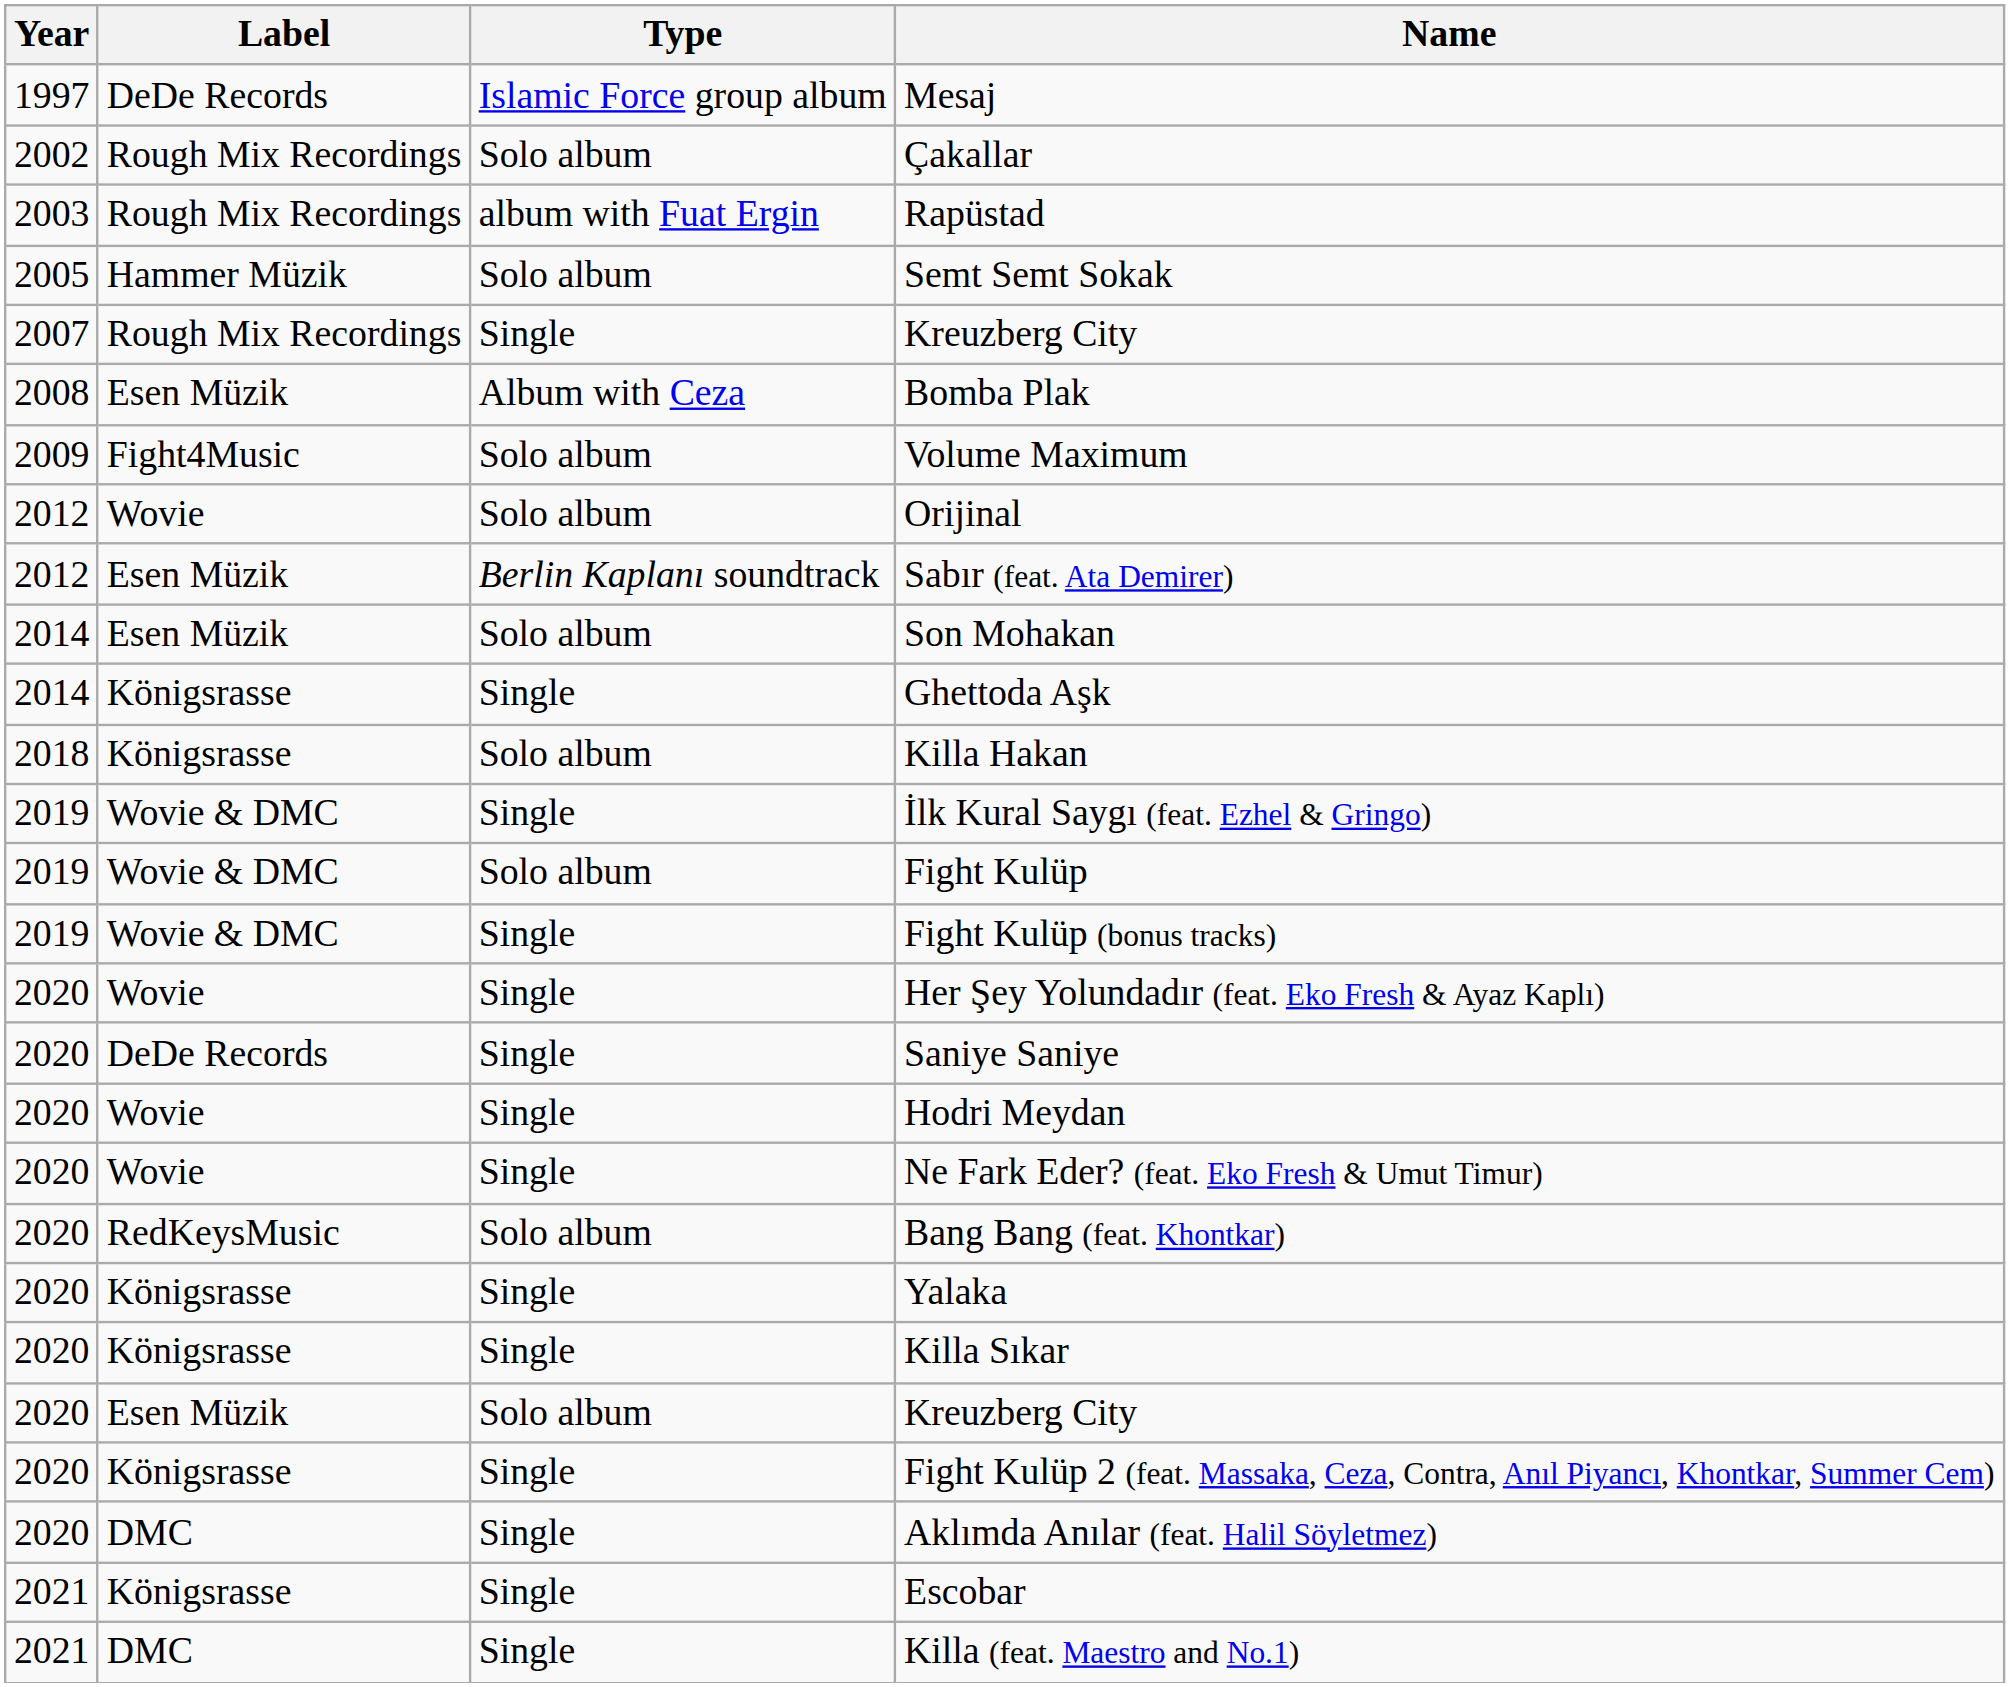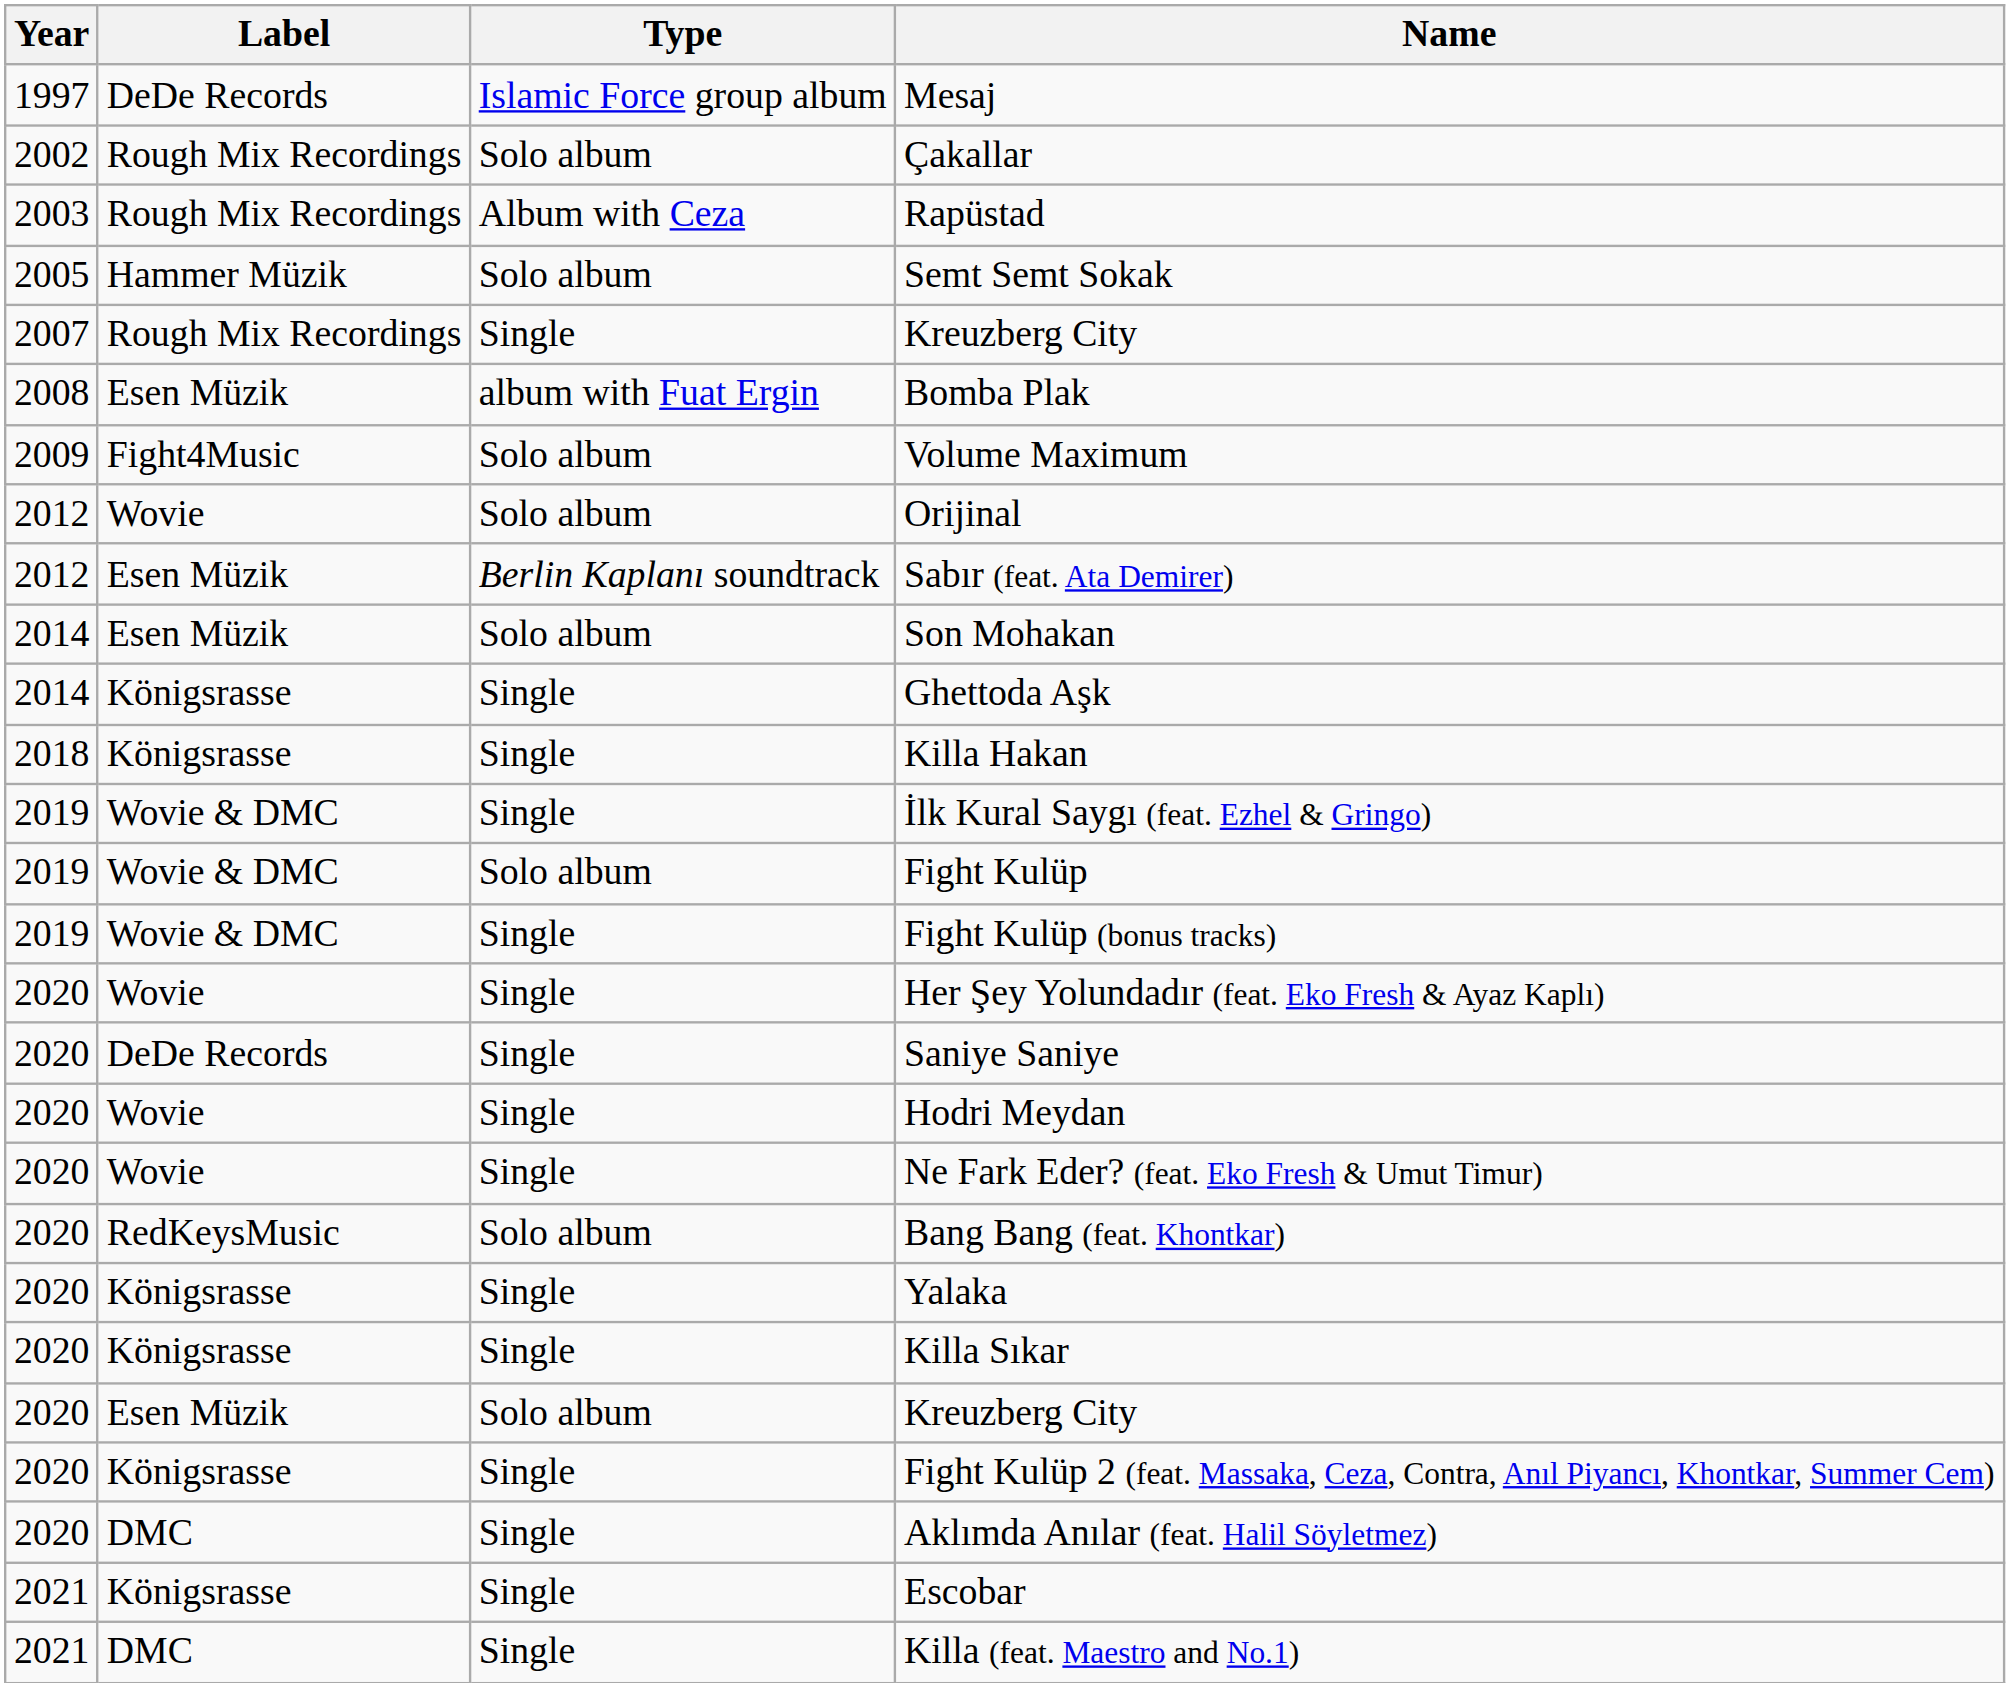Rapüstad | Type: album with Fuat Ergin -> Album with Ceza
Bomba Plak | Type: Album with Ceza -> album with Fuat Ergin
Killa Hakan | Type: Solo album -> Single
